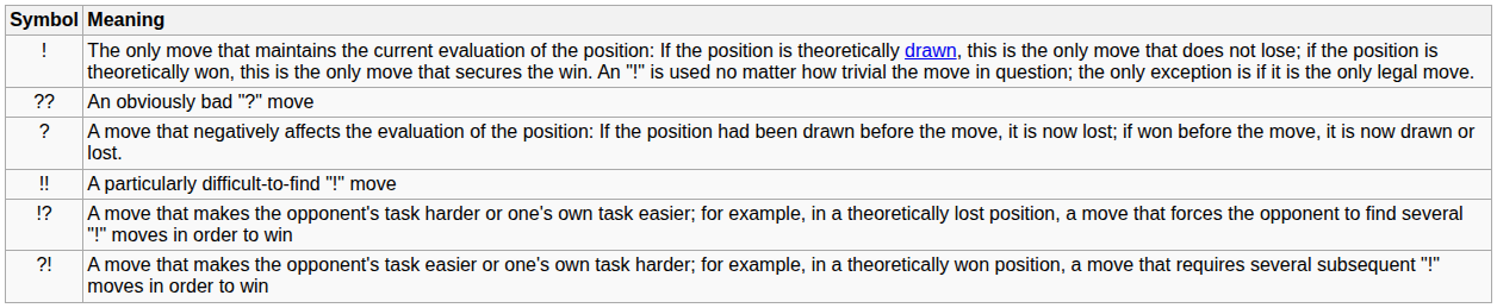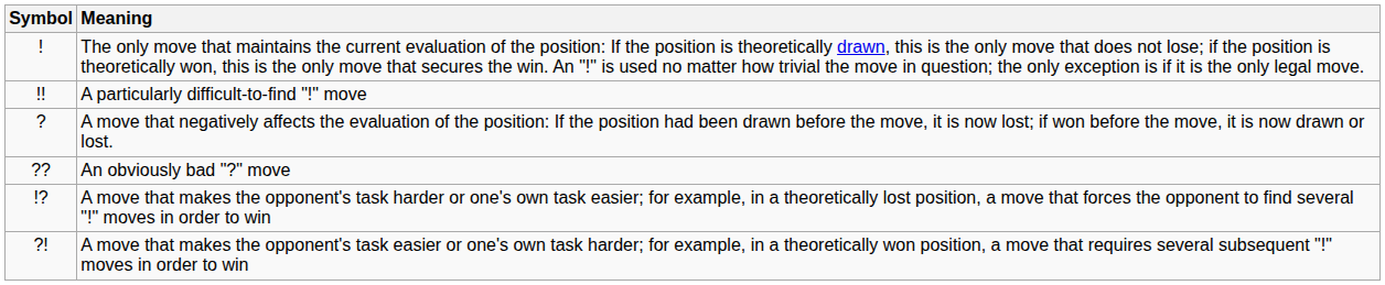rows swapped: A particularly difficult-to-find "!" move <-> An obviously bad "?" move
